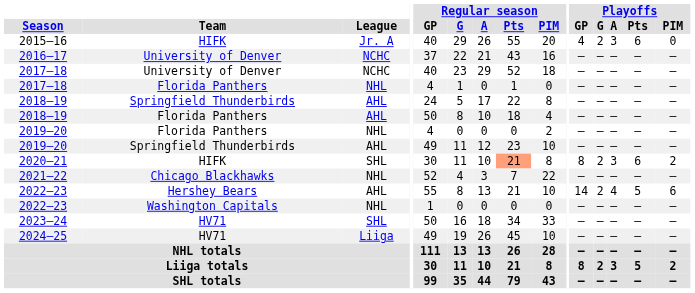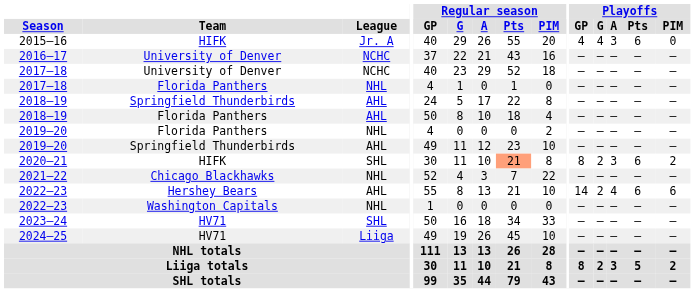2015–16 | Playoffs / G: 2 -> 4
2022–23 / Hershey Bears | Playoffs / Pts: 5 -> 6
